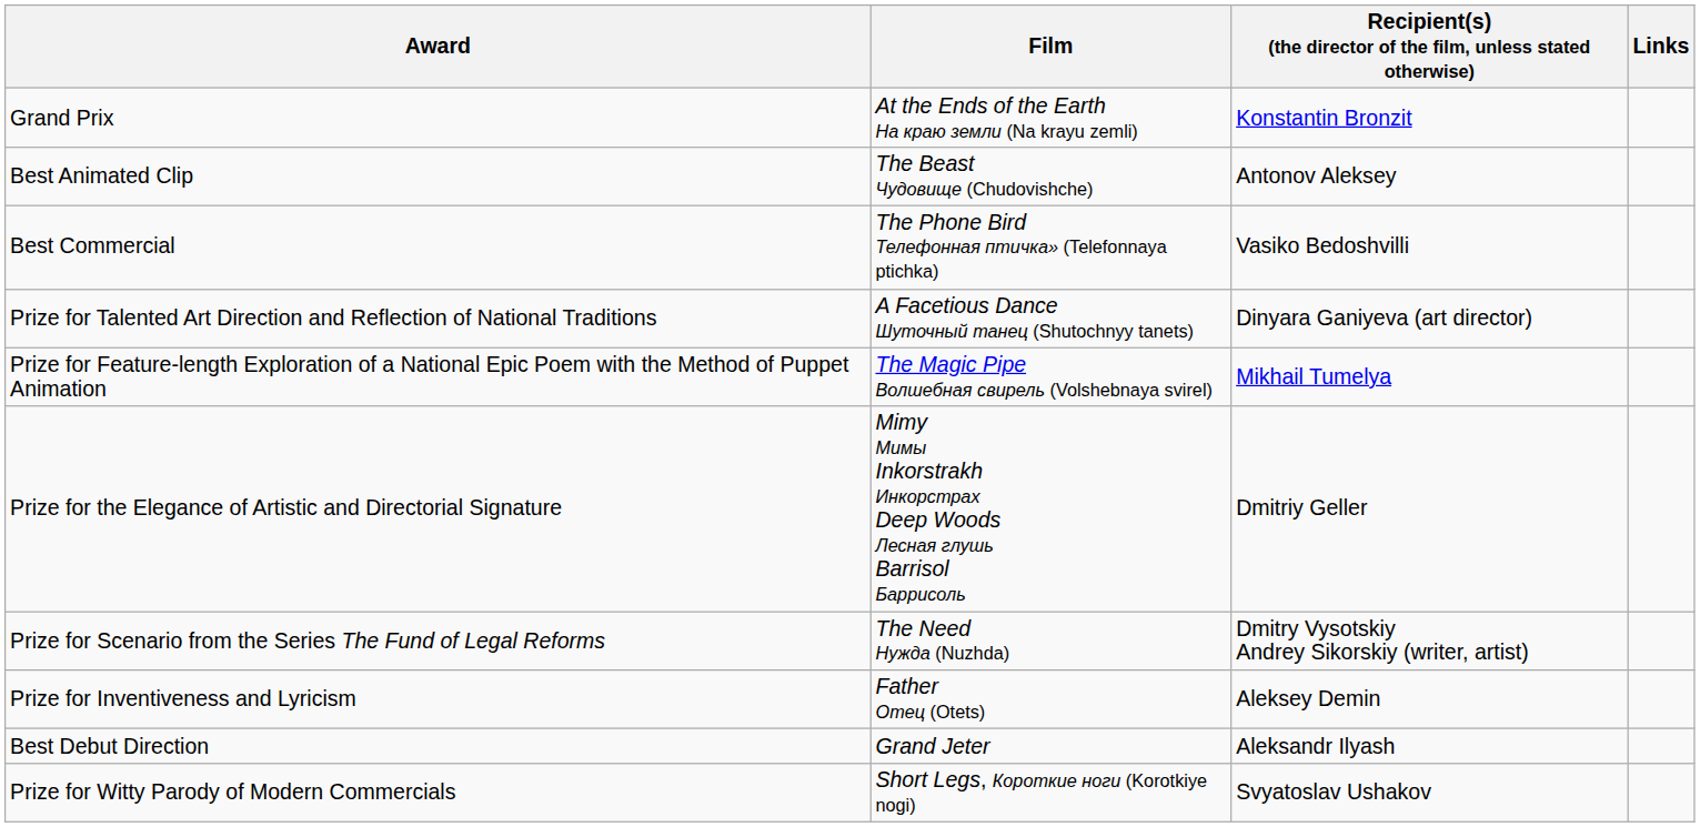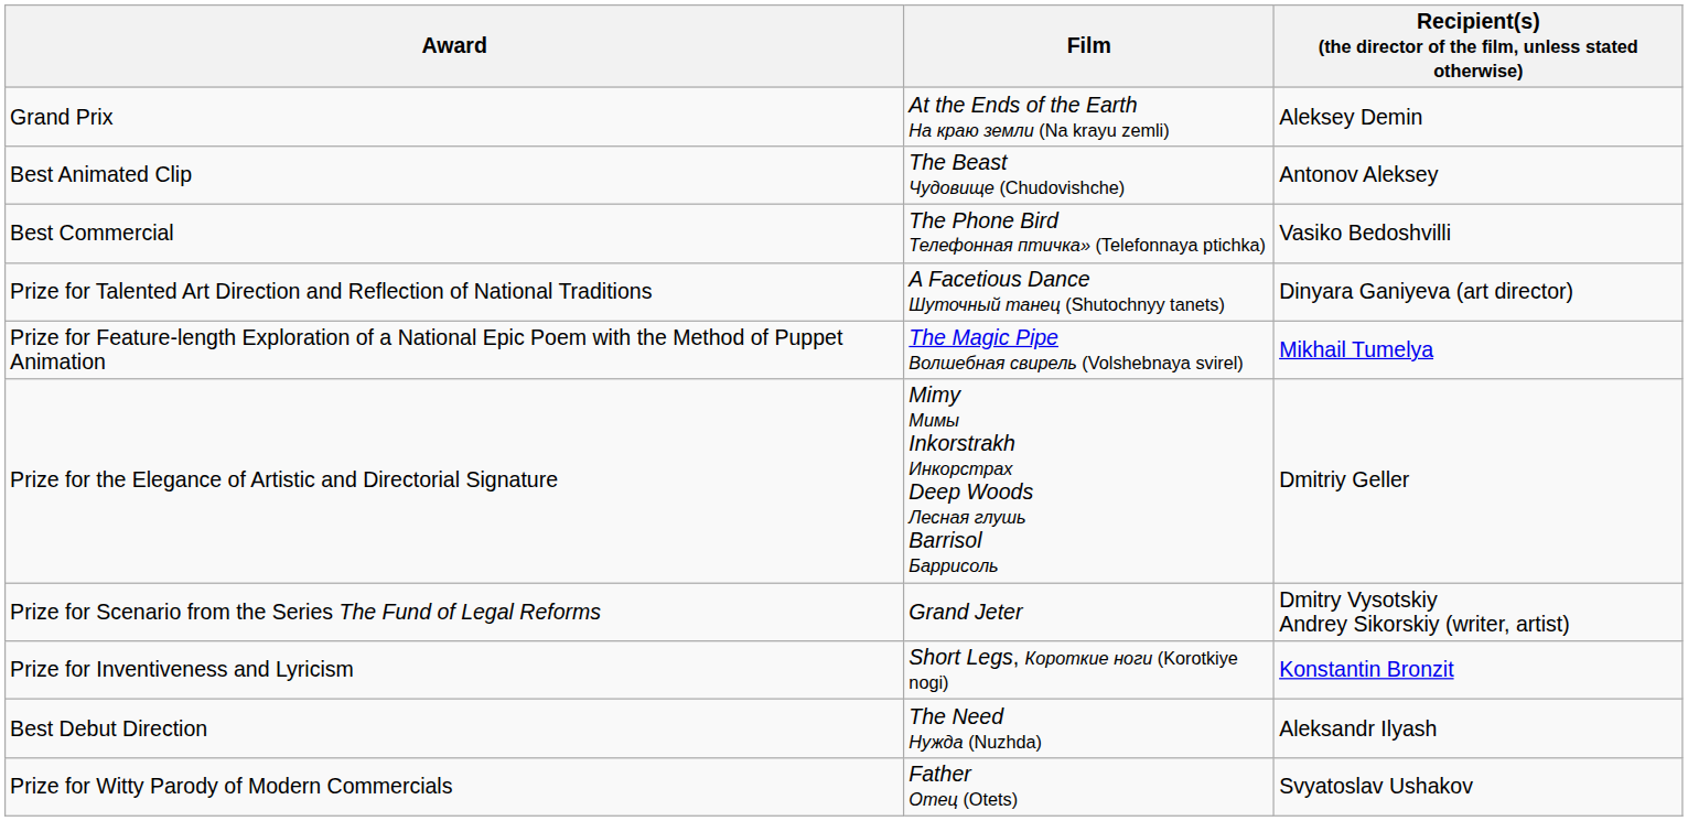- column: Links
Grand Prix | column 3: Konstantin Bronzit -> Aleksey Demin
Prize for Scenario from the Series The Fund of Legal Reforms | Film: The Need Нужда (Nuzhda) -> Grand Jeter
Prize for Inventiveness and Lyricism | Film: Father Отец (Otets) -> Short Legs, Короткие ноги (Korotkiye nogi)
Prize for Inventiveness and Lyricism | column 3: Aleksey Demin -> Konstantin Bronzit
Best Debut Direction | Film: Grand Jeter -> The Need Нужда (Nuzhda)
Prize for Witty Parody of Modern Commercials | Film: Short Legs, Короткие ноги (Korotkiye nogi) -> Father Отец (Otets)
